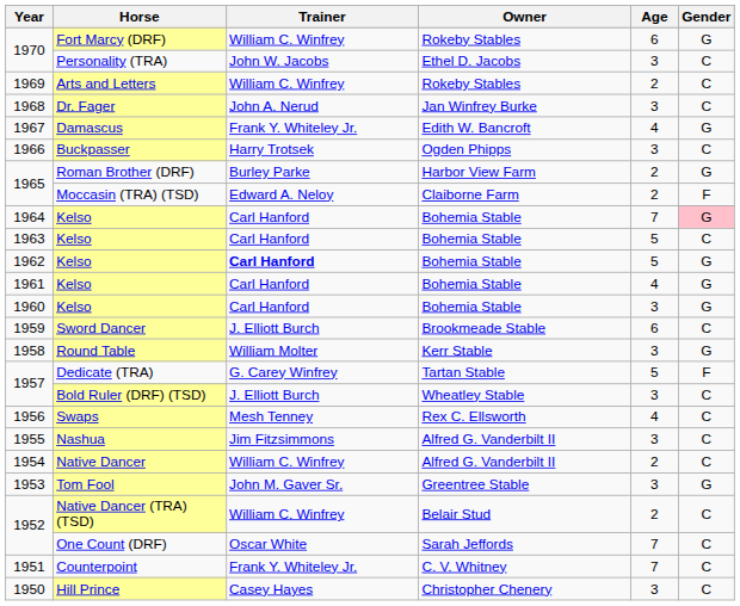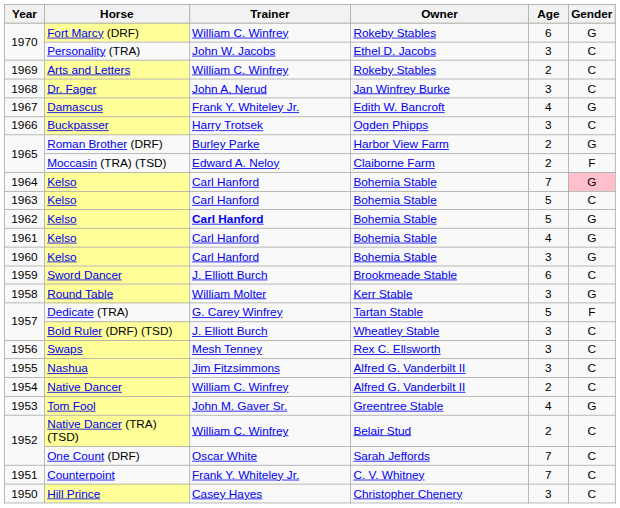1956 | Age: 4 -> 3
1953 | Age: 3 -> 4
